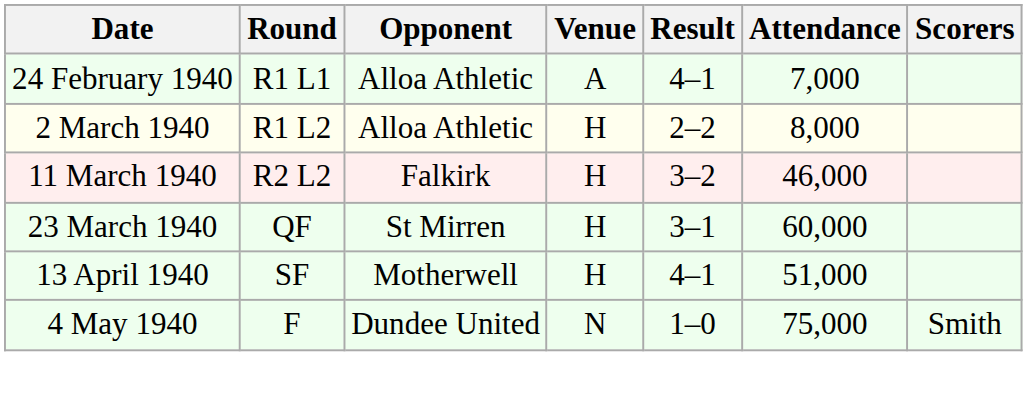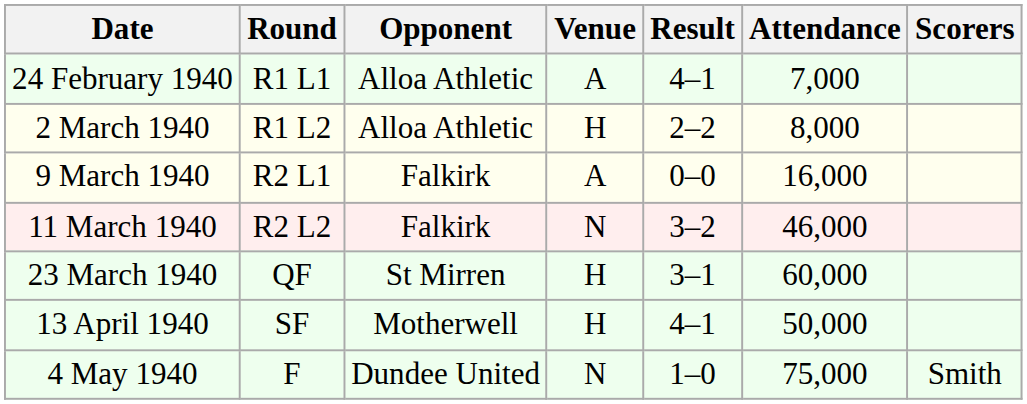+ row: 9 March 1940 | R2 L1 | Falkirk | A | 0–0 | 16,000
11 March 1940 | Venue: H -> N
13 April 1940 | Attendance: 51,000 -> 50,000
